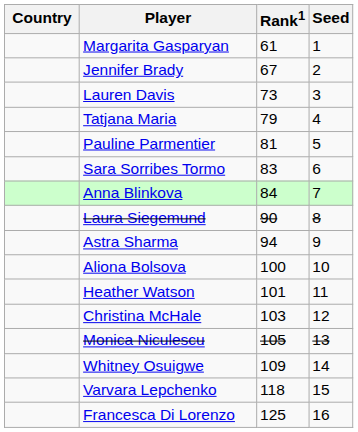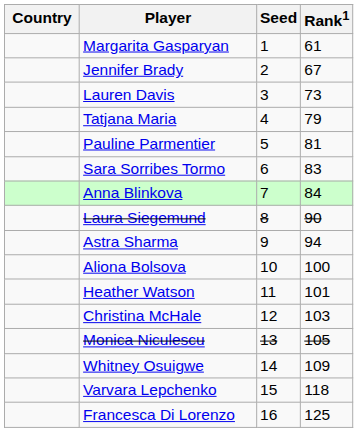columns swapped: Rank1 <-> Seed
